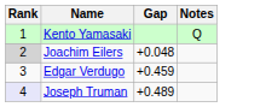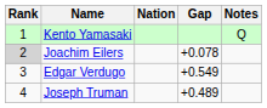+ column: Nation
Joachim Eilers | Gap: +0.048 -> +0.078
Edgar Verdugo | Gap: +0.459 -> +0.549
Joseph Truman | Rank: lavender background -> no background
